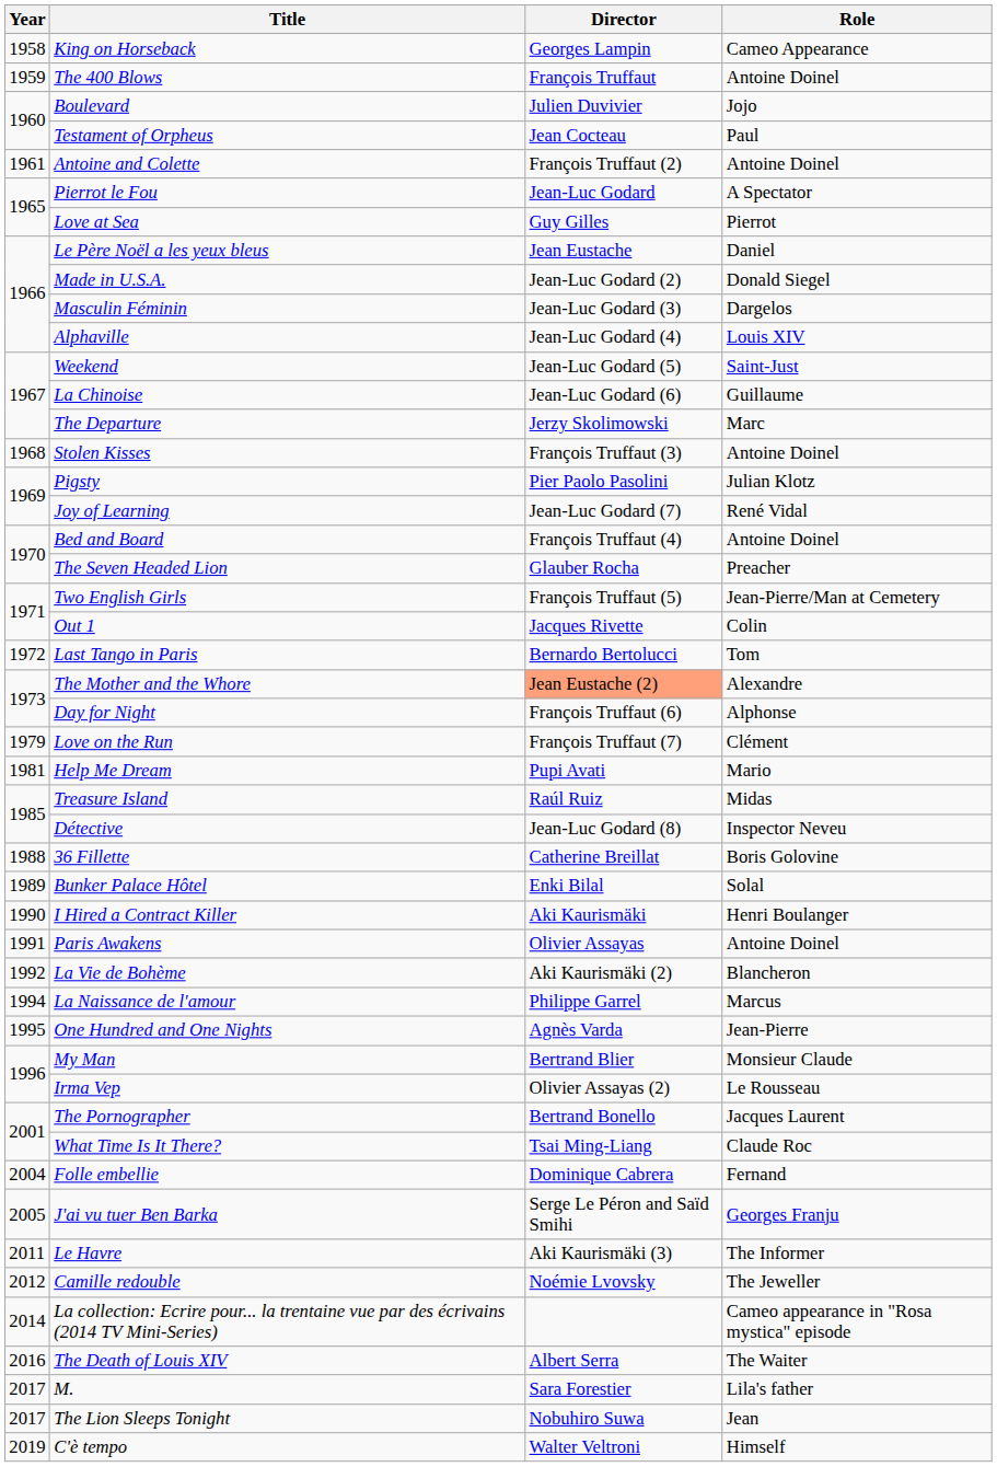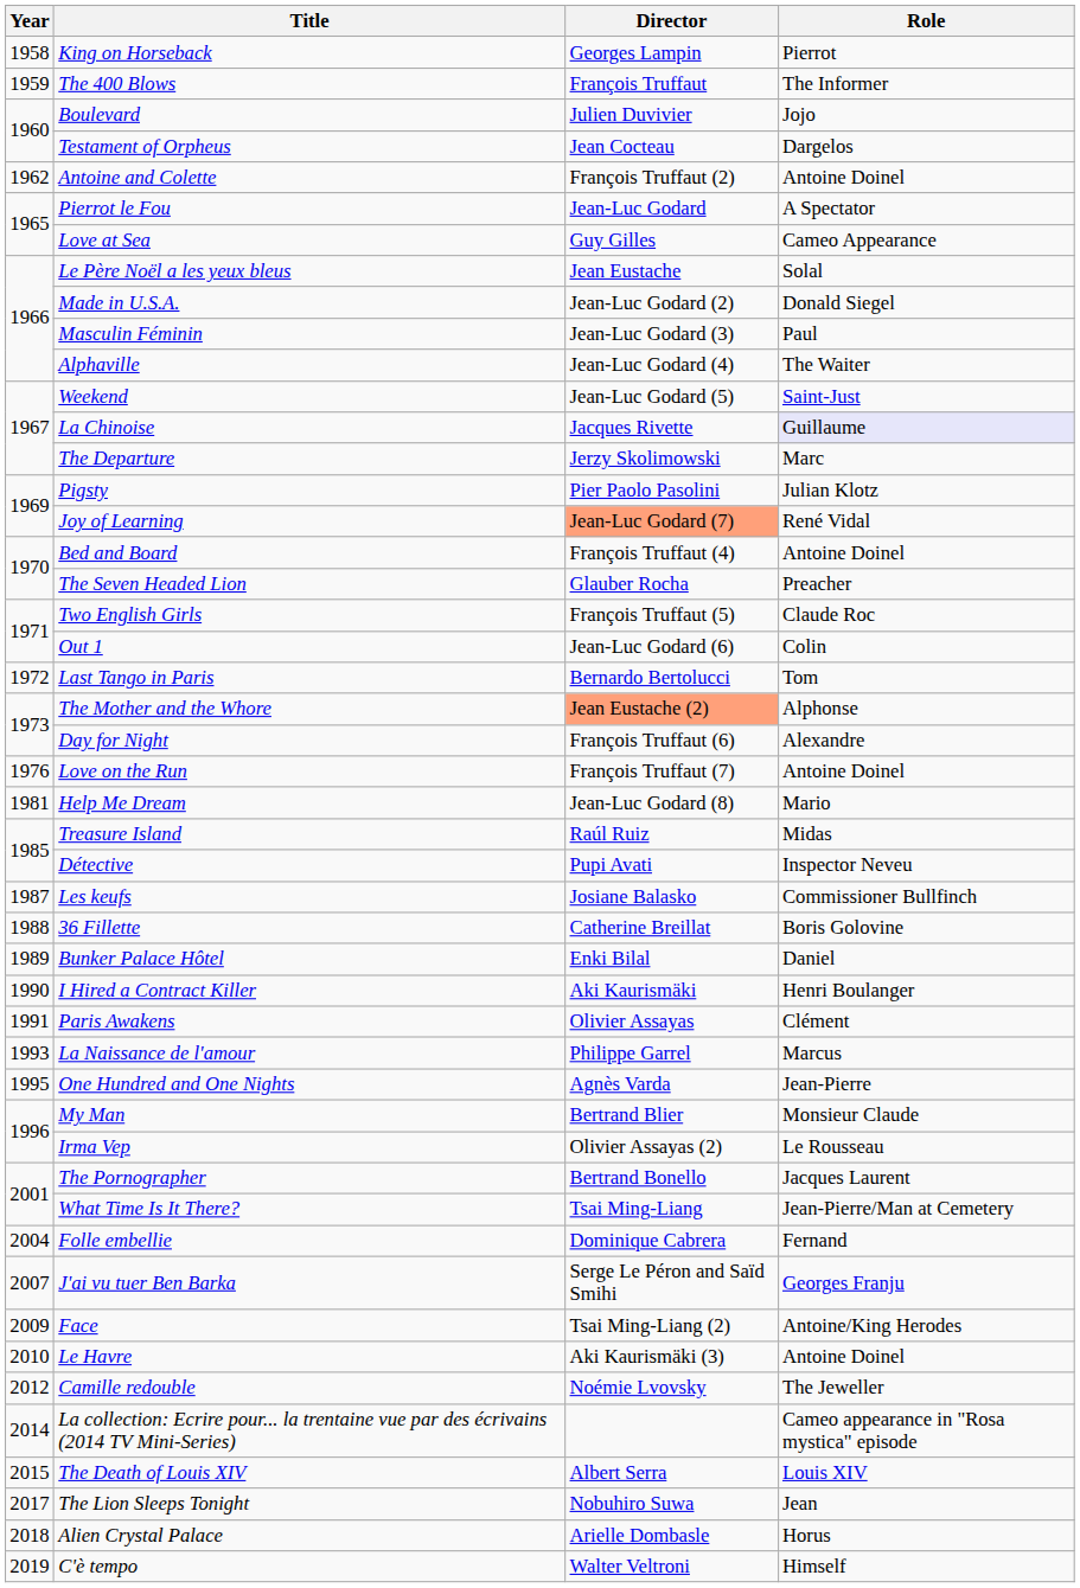King on Horseback | Role: Cameo Appearance -> Pierrot
The 400 Blows | Role: Antoine Doinel -> The Informer
Testament of Orpheus | Role: Paul -> Dargelos
Antoine and Colette | Year: 1961 -> 1962
Love at Sea | Role: Pierrot -> Cameo Appearance
Le Père Noël a les yeux bleus | Role: Daniel -> Solal
Masculin Féminin | Role: Dargelos -> Paul
Alphaville | Role: Louis XIV -> The Waiter
La Chinoise | Director: Jean-Luc Godard (6) -> Jacques Rivette
La Chinoise | Role: no background -> lavender background
- row: 1968 | Stolen Kisses | François Truffaut (3) | Antoine Doinel
Joy of Learning | Director: no background -> lightsalmon background
Two English Girls | Role: Jean-Pierre/Man at Cemetery -> Claude Roc
Out 1 | Director: Jacques Rivette -> Jean-Luc Godard (6)
The Mother and the Whore | Role: Alexandre -> Alphonse
Day for Night | Role: Alphonse -> Alexandre
Love on the Run | Year: 1979 -> 1976
Love on the Run | Role: Clément -> Antoine Doinel
Help Me Dream | Director: Pupi Avati -> Jean-Luc Godard (8)
Détective | Director: Jean-Luc Godard (8) -> Pupi Avati
+ row: 1987 | Les keufs | Josiane Balasko | Commissioner Bullfinch
Bunker Palace Hôtel | Role: Solal -> Daniel
Paris Awakens | Role: Antoine Doinel -> Clément
- row: 1992 | La Vie de Bohème | Aki Kaurismäki (2) | Blancheron
La Naissance de l'amour | Year: 1994 -> 1993
What Time Is It There? | Role: Claude Roc -> Jean-Pierre/Man at Cemetery
J'ai vu tuer Ben Barka | Year: 2005 -> 2007
+ row: 2009 | Face | Tsai Ming-Liang (2) | Antoine/King Herodes
Le Havre | Year: 2011 -> 2010
Le Havre | Role: The Informer -> Antoine Doinel
The Death of Louis XIV | Year: 2016 -> 2015
The Death of Louis XIV | Role: The Waiter -> Louis XIV
- row: 2017 | M. | Sara Forestier | Lila's father
+ row: 2018 | Alien Crystal Palace | Arielle Dombasle | Horus
